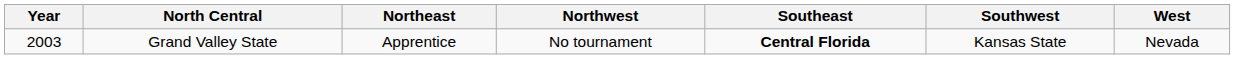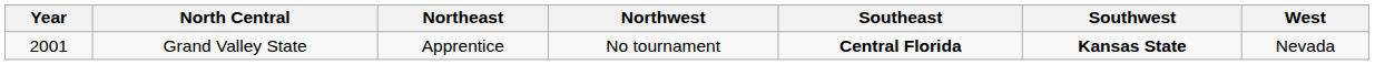Grand Valley State | Year: 2003 -> 2001
Grand Valley State | Southwest: normal -> bold
